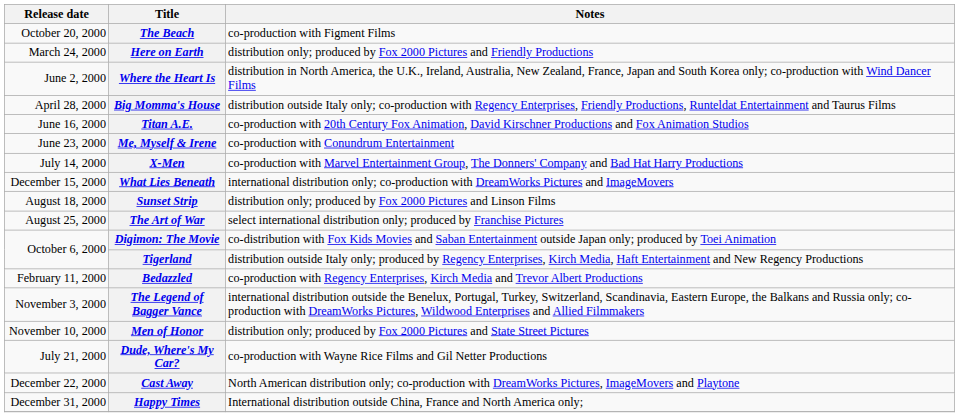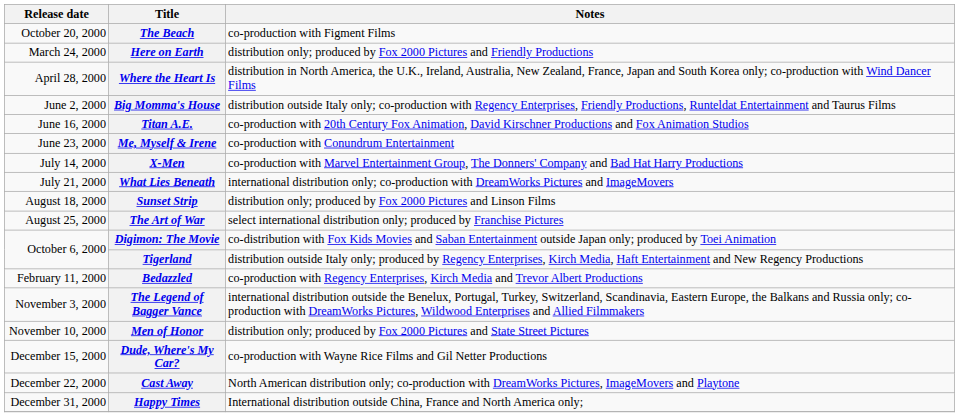Where the Heart Is | Release date: June 2, 2000 -> April 28, 2000
Big Momma's House | Release date: April 28, 2000 -> June 2, 2000
What Lies Beneath | Release date: December 15, 2000 -> July 21, 2000
Dude, Where's My Car? | Release date: July 21, 2000 -> December 15, 2000
